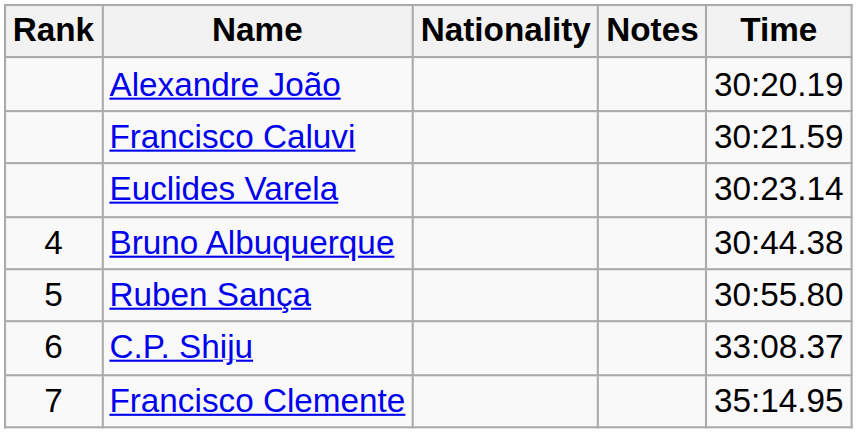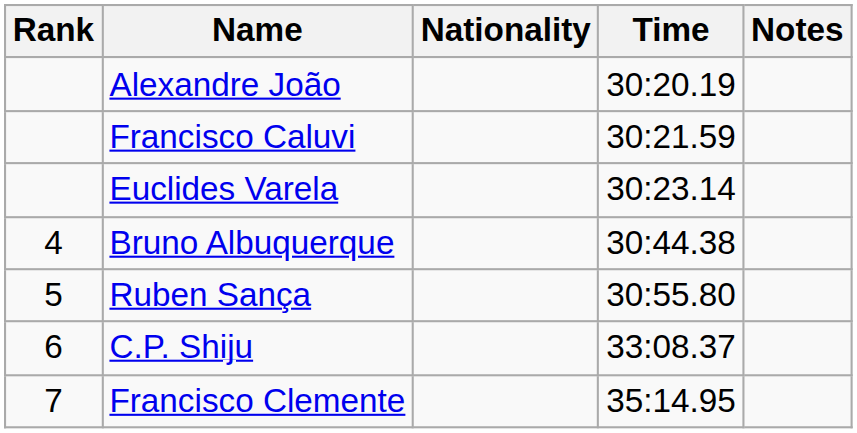columns swapped: Time <-> Notes
